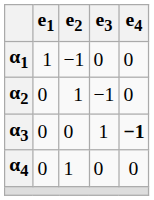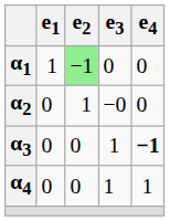α1 | e2: no background -> lightgreen background
α2 | e3: −1 -> −0
α4 | e2: 1 -> 0
α4 | e3: 0 -> 1
α4 | e4: 0 -> 1
